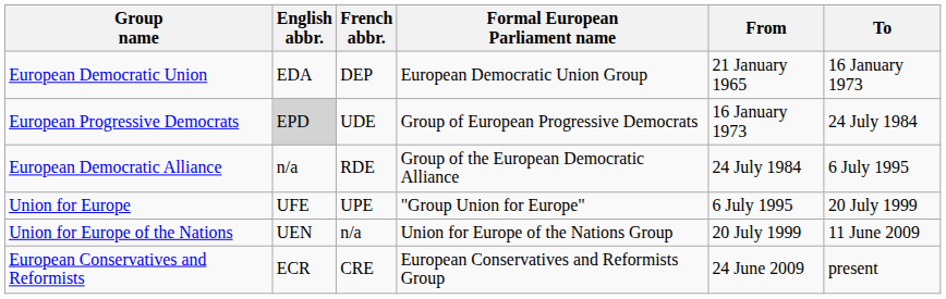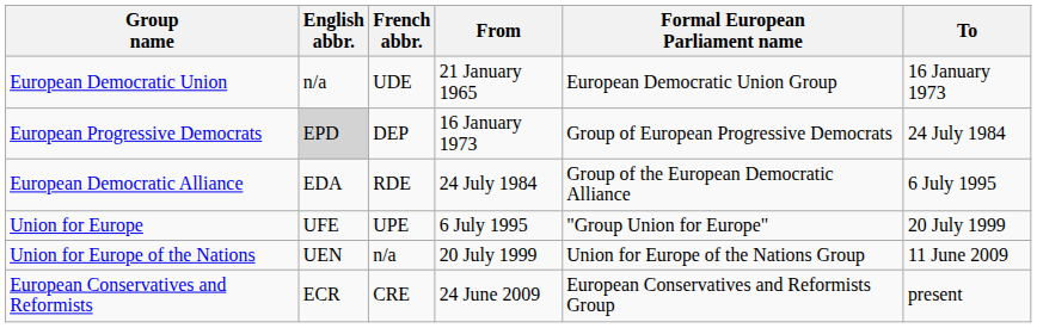columns swapped: Formal European Parliament name <-> From
European Democratic Union | English abbr.: EDA -> n/a
European Democratic Union | French abbr.: DEP -> UDE
European Progressive Democrats | French abbr.: UDE -> DEP
European Democratic Alliance | English abbr.: n/a -> EDA
